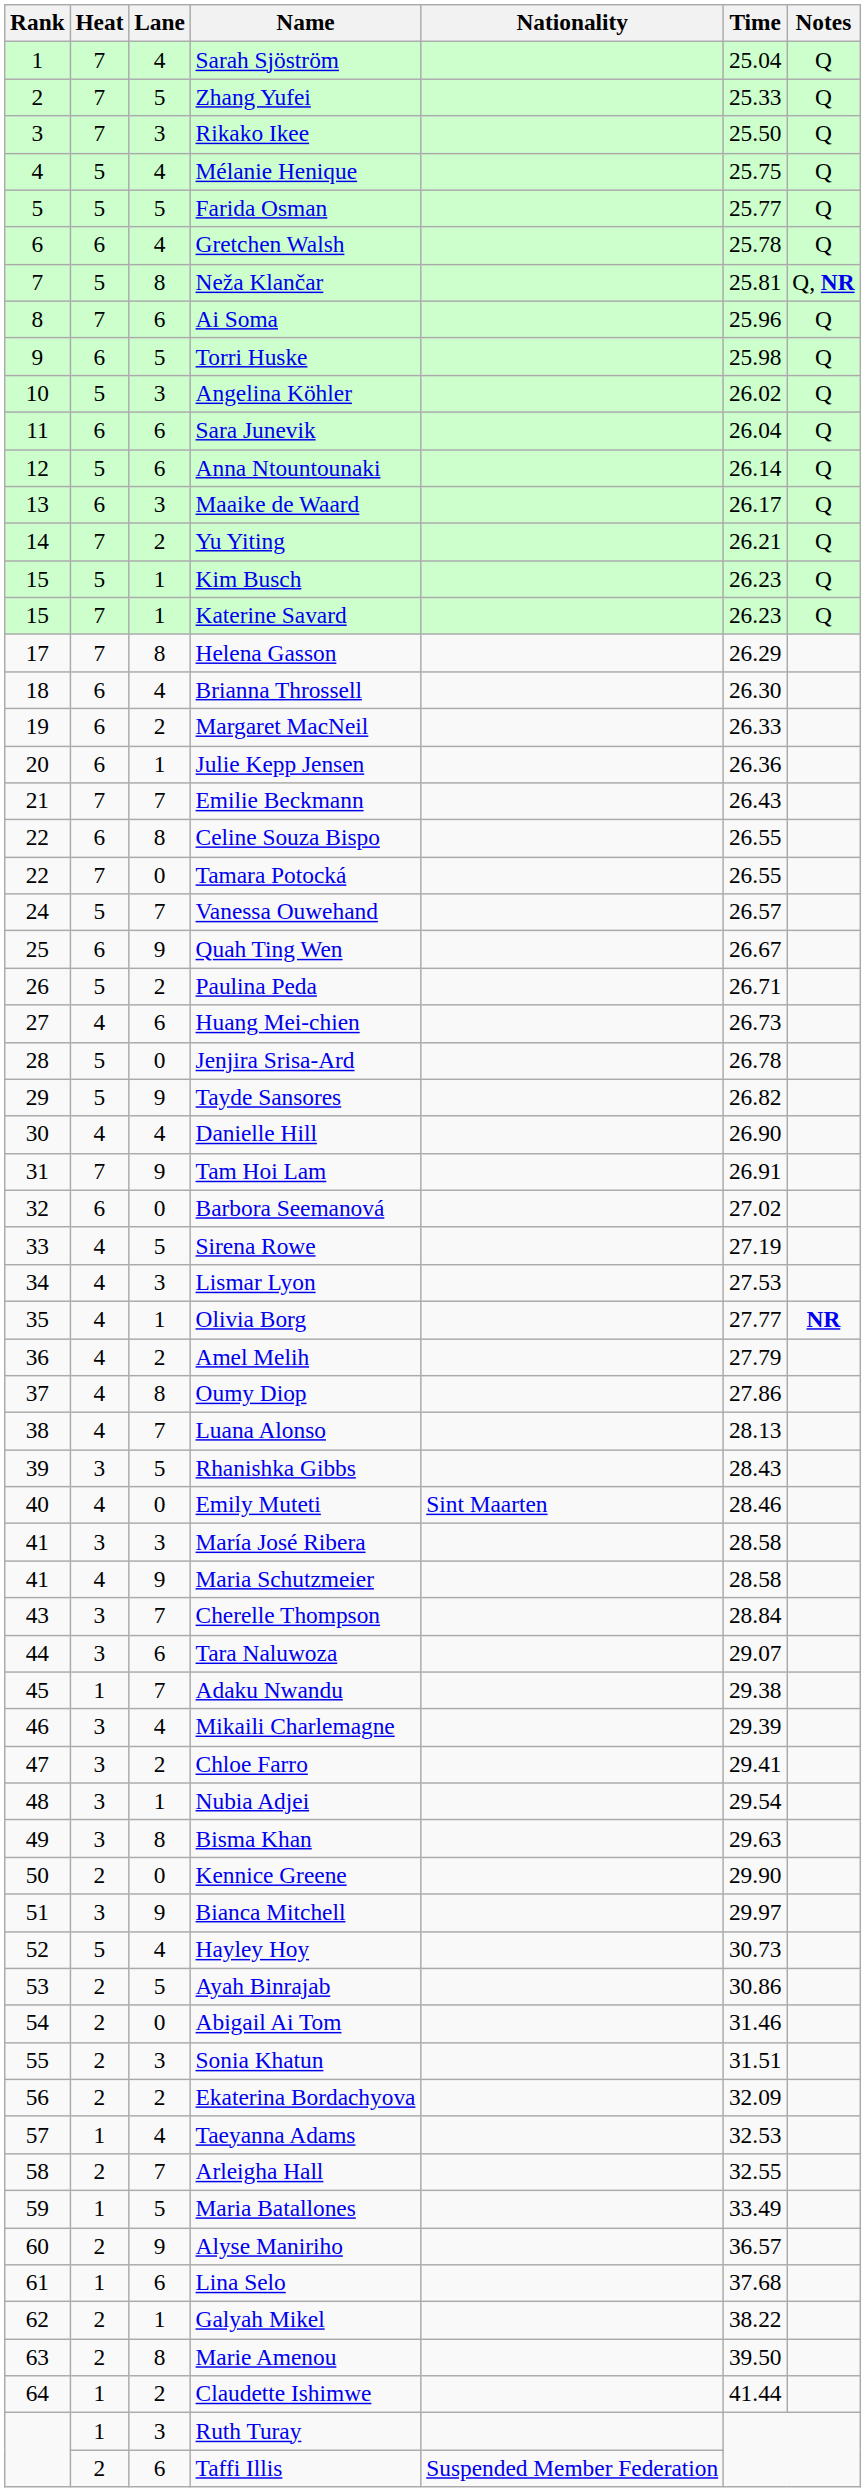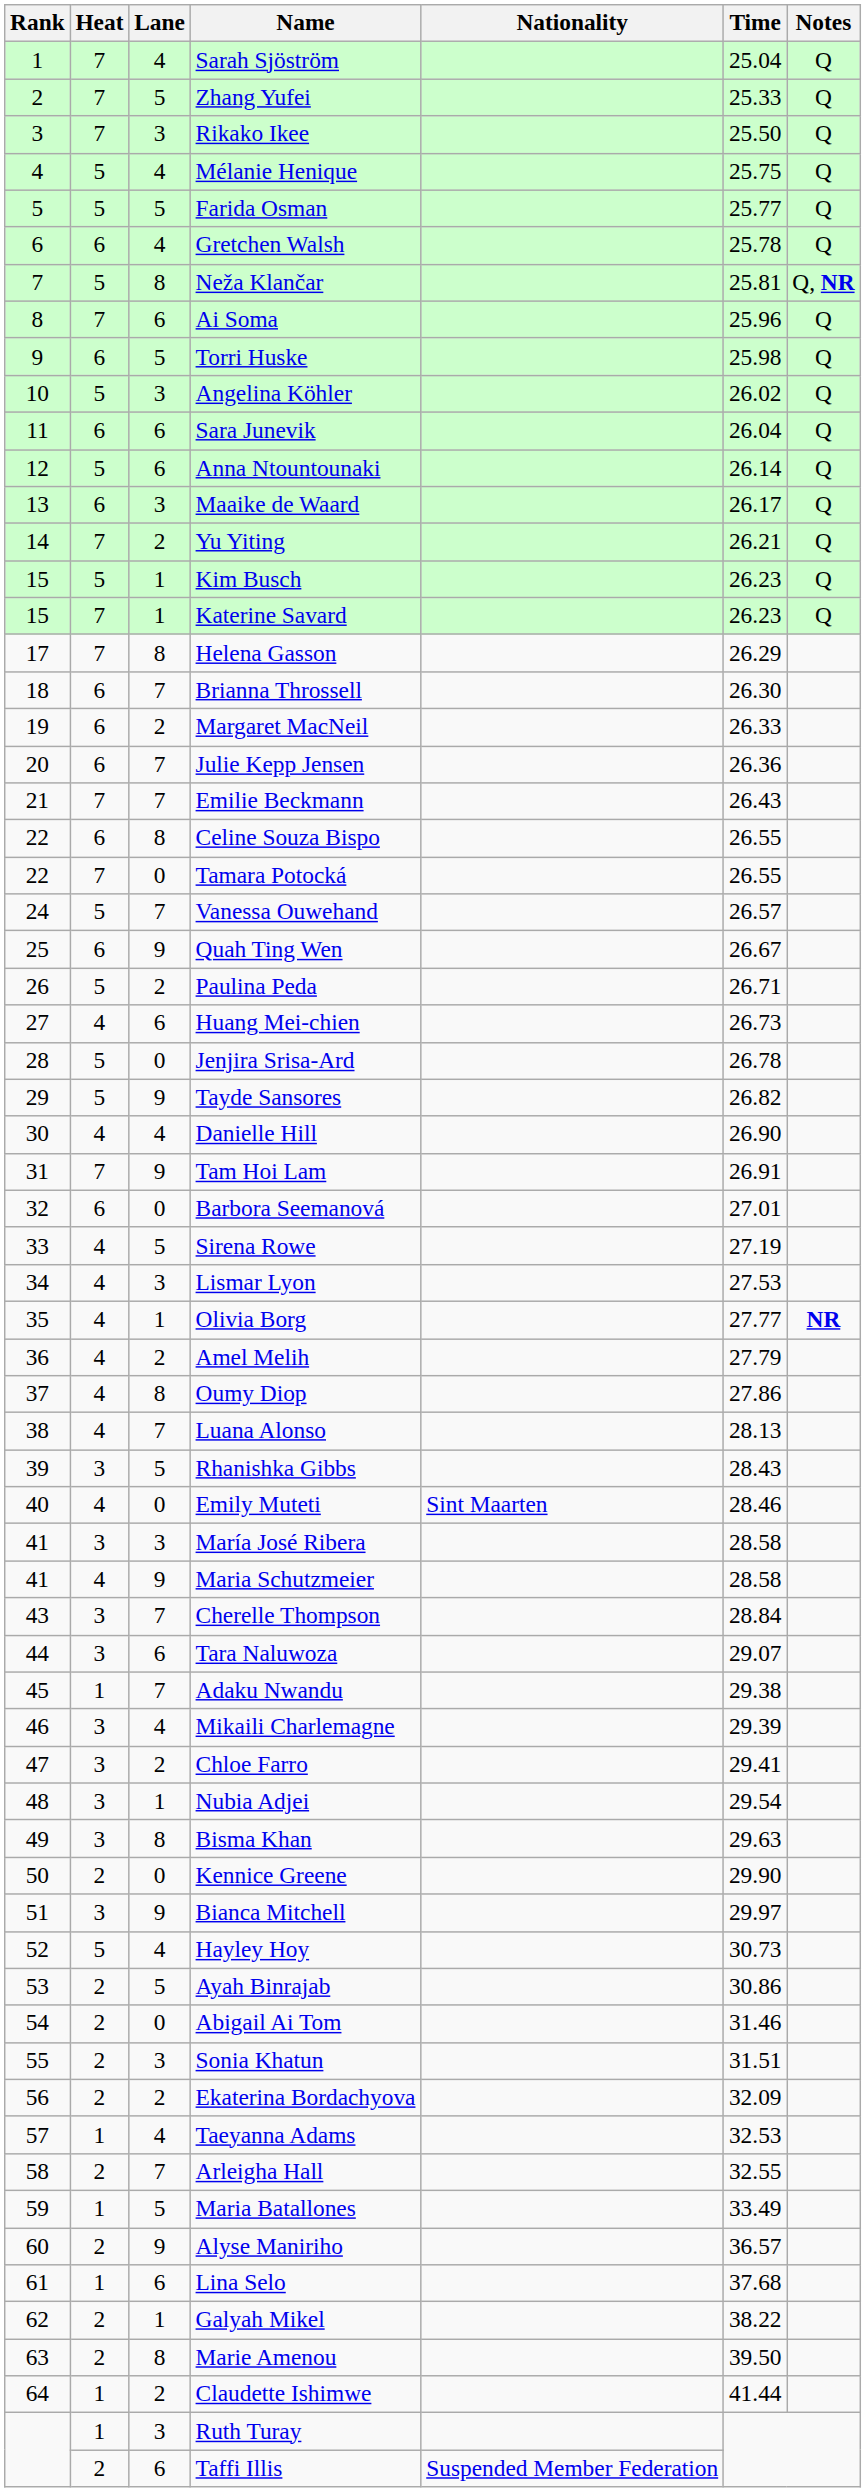Brianna Throssell | Lane: 4 -> 7
Julie Kepp Jensen | Lane: 1 -> 7
Barbora Seemanová | Time: 27.02 -> 27.01
